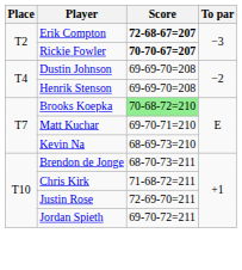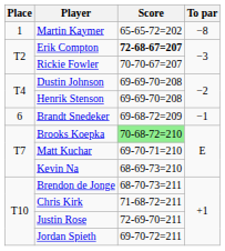+ row: 1 | Martin Kaymer | 65-65-72=202 | −8
Rickie Fowler | Score: bold -> normal
+ row: 6 | Brandt Snedeker | 69-68-72=209 | −1
